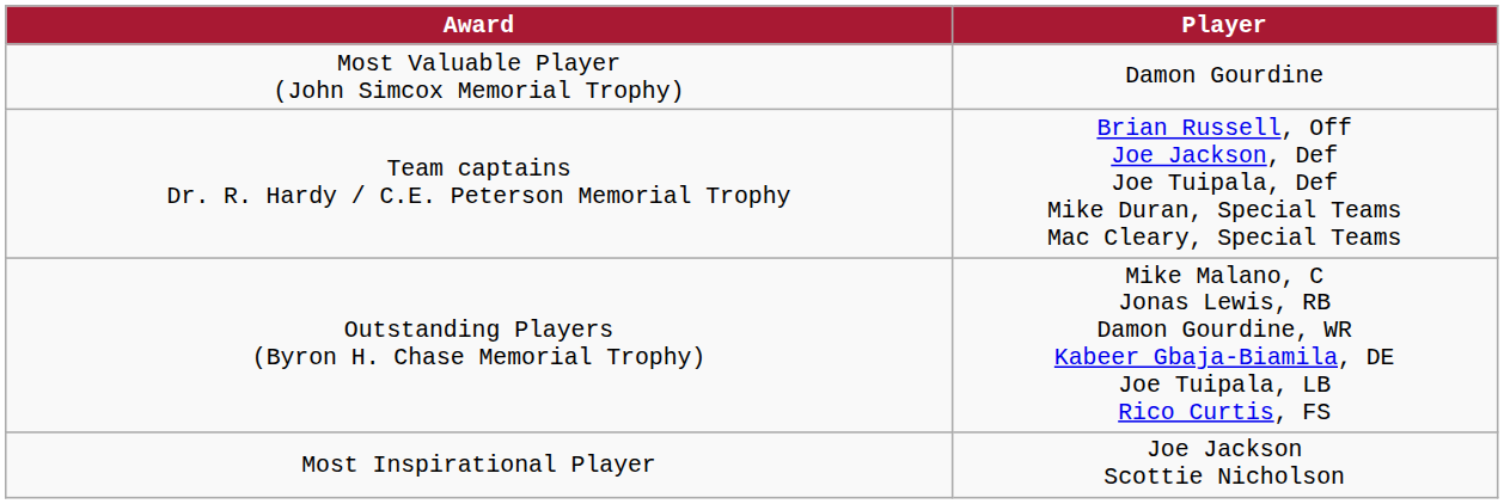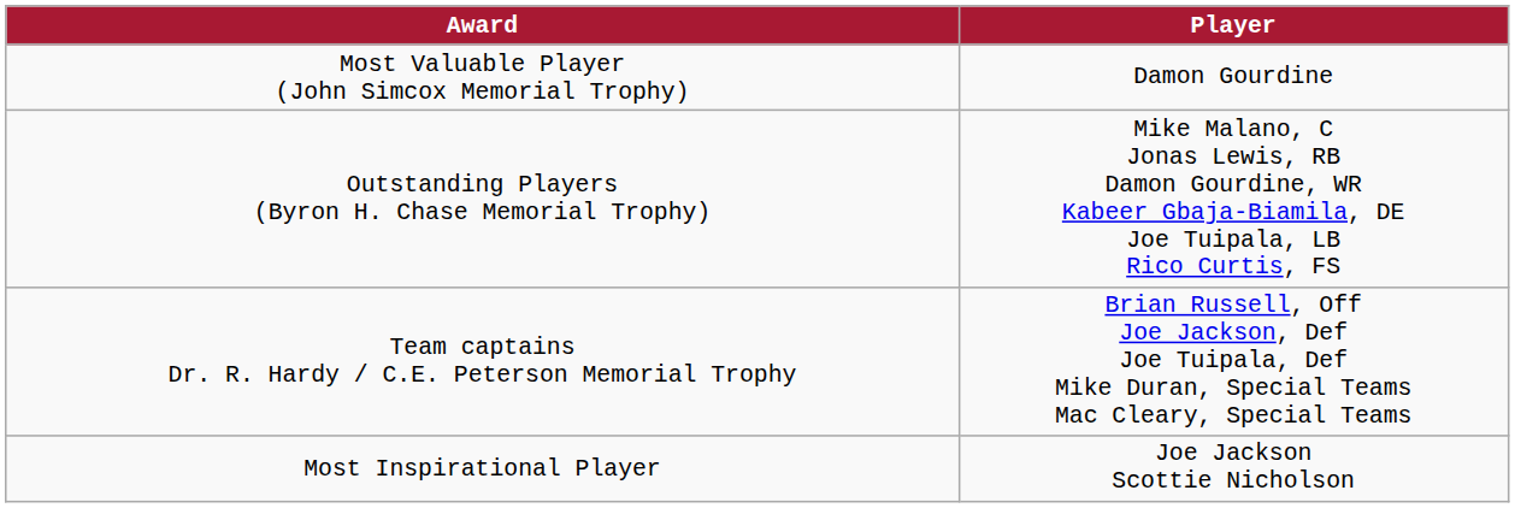rows swapped: Outstanding Players (Byron H. Chase Memorial Trophy) <-> Team captains Dr. R. Hardy / C.E. Peterson Memorial Trophy
